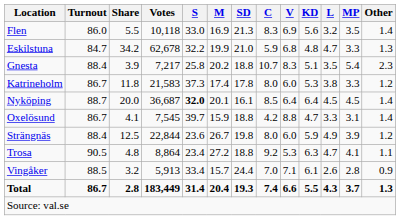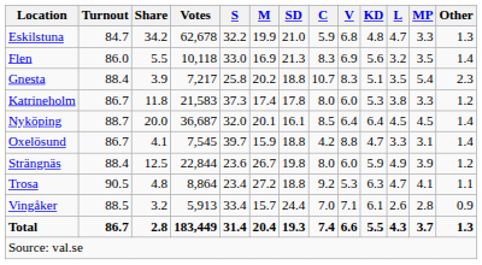rows swapped: Eskilstuna <-> Flen
Nyköping | S: bold -> normal
